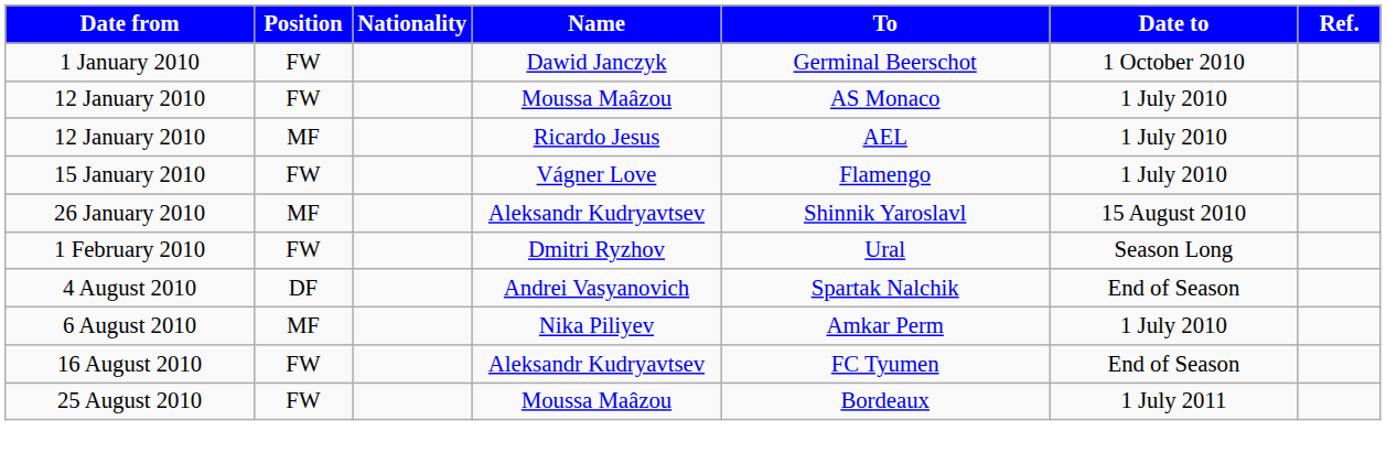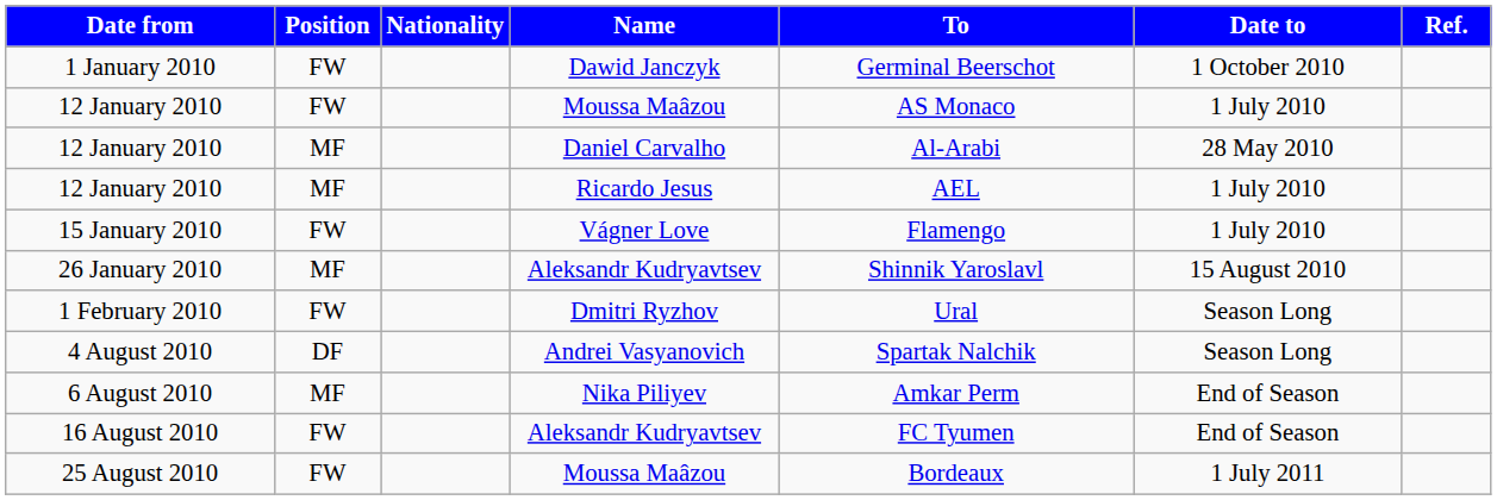+ row: 12 January 2010 | MF | Daniel Carvalho | Al-Arabi | 28 May 2010
4 August 2010 | Date to: End of Season -> Season Long
6 August 2010 | Date to: 1 July 2010 -> End of Season
